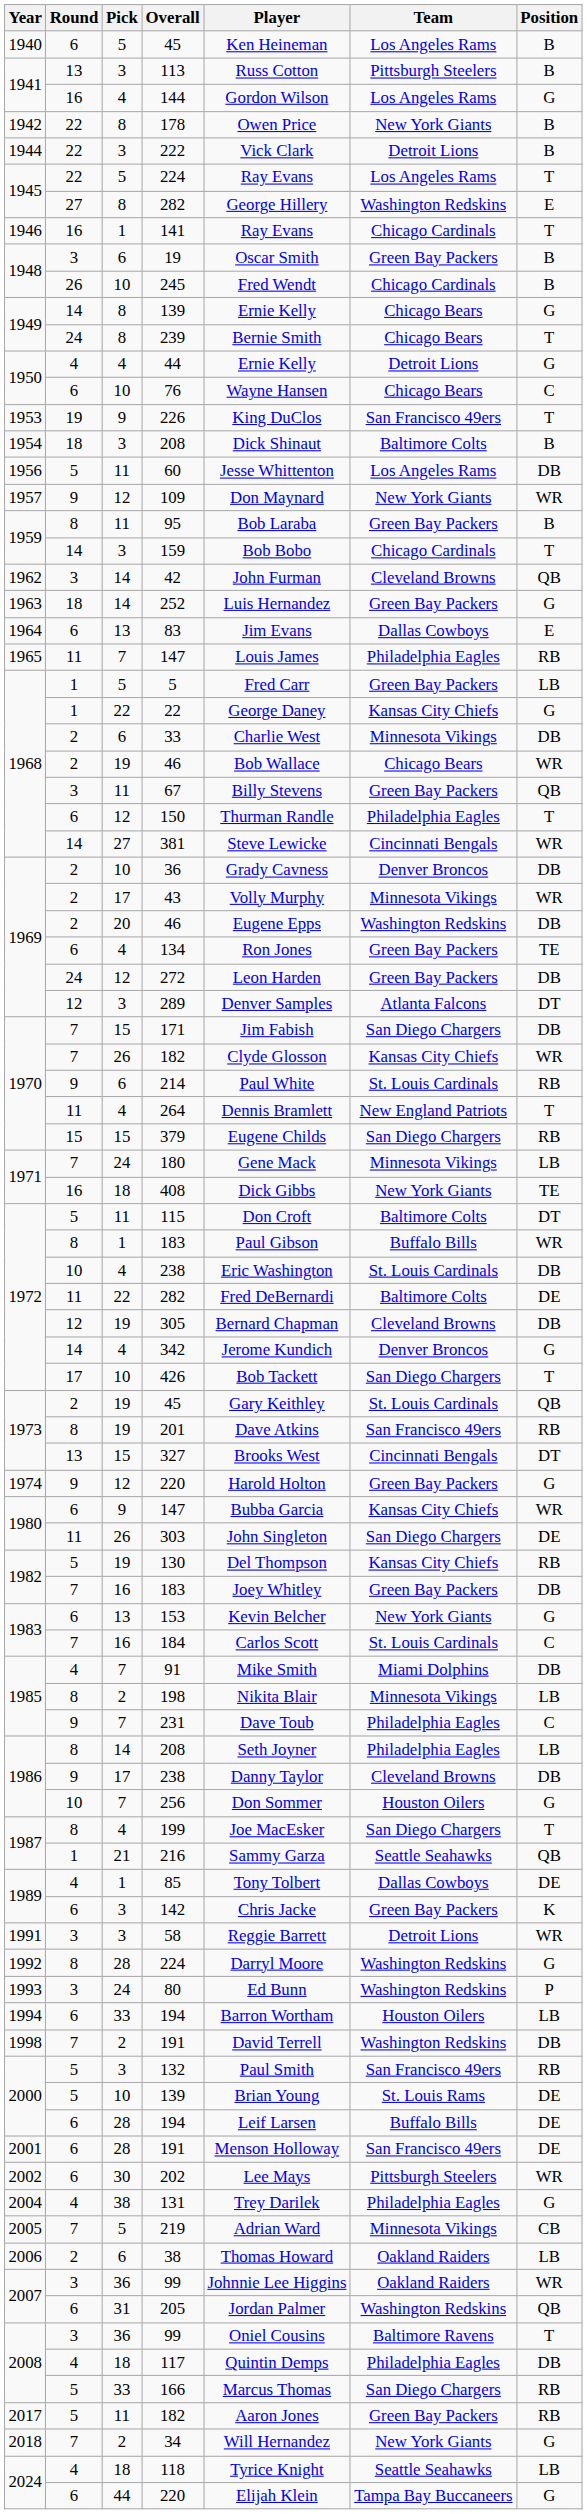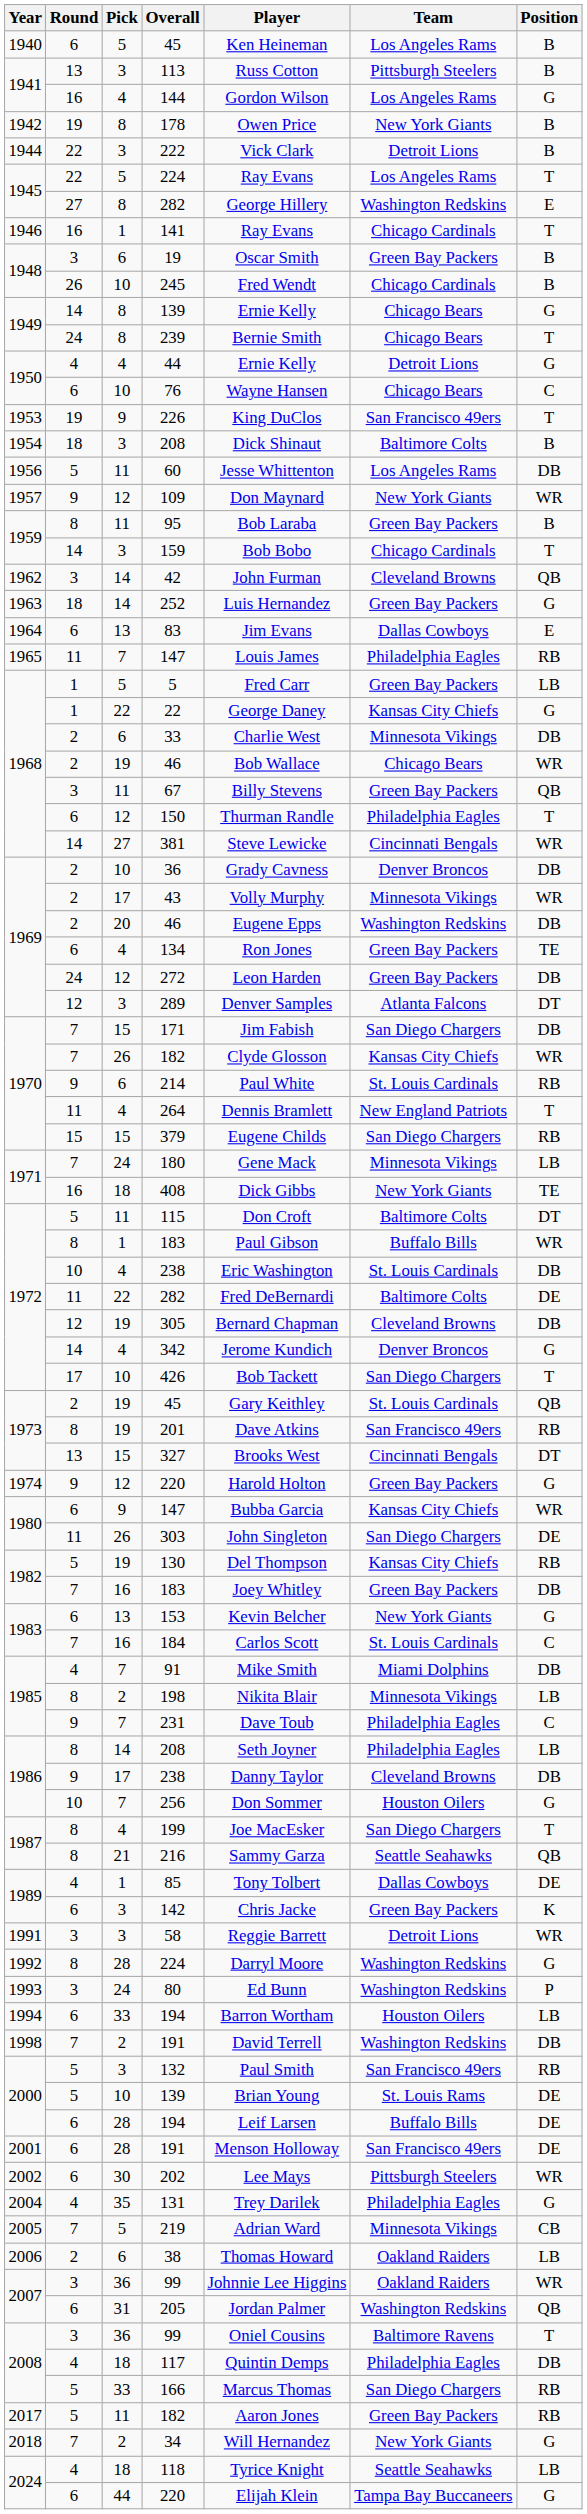178 | Round: 22 -> 19
216 | Round: 1 -> 8
131 | Pick: 38 -> 35
